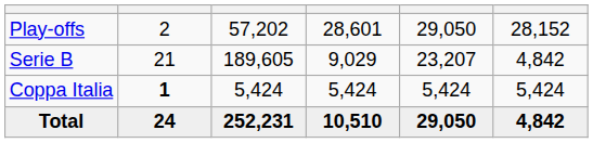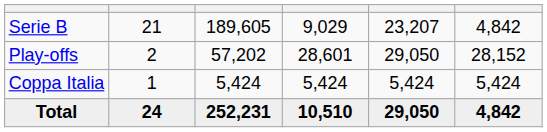rows swapped: Serie B <-> Play-offs
Coppa Italia | column 2: bold -> normal
